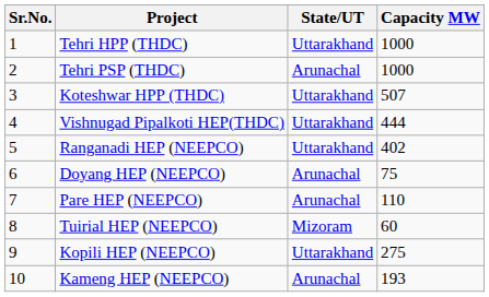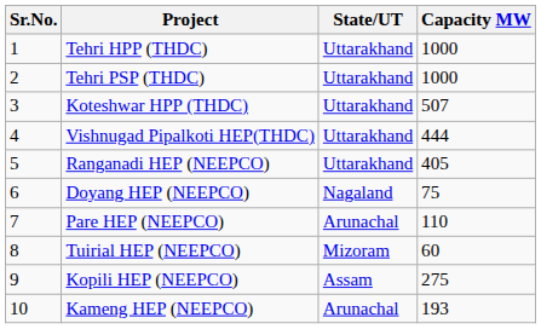Tehri PSP (THDC) | State/UT: Arunachal -> Uttarakhand
Ranganadi HEP (NEEPCO) | Capacity MW: 402 -> 405
Doyang HEP (NEEPCO) | State/UT: Arunachal -> Nagaland
Kopili HEP (NEEPCO) | State/UT: Uttarakhand -> Assam
